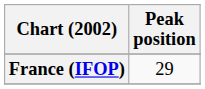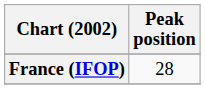France (IFOP) | Peak position: 29 -> 28
